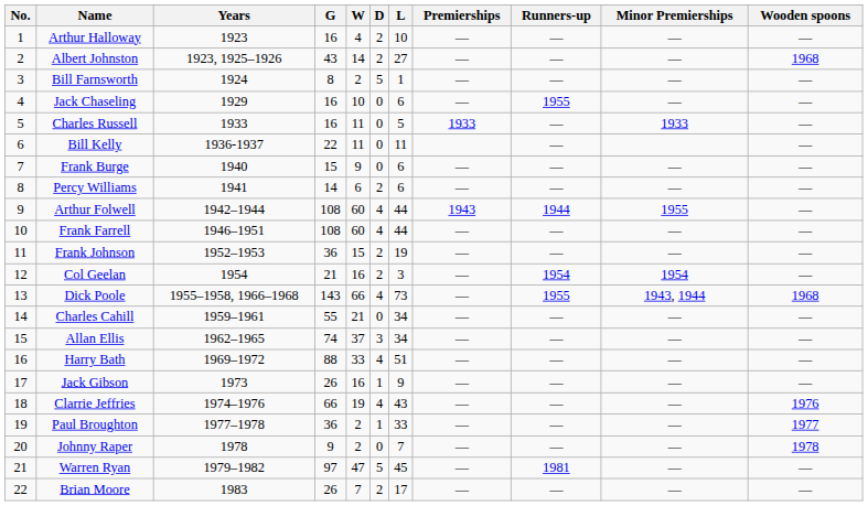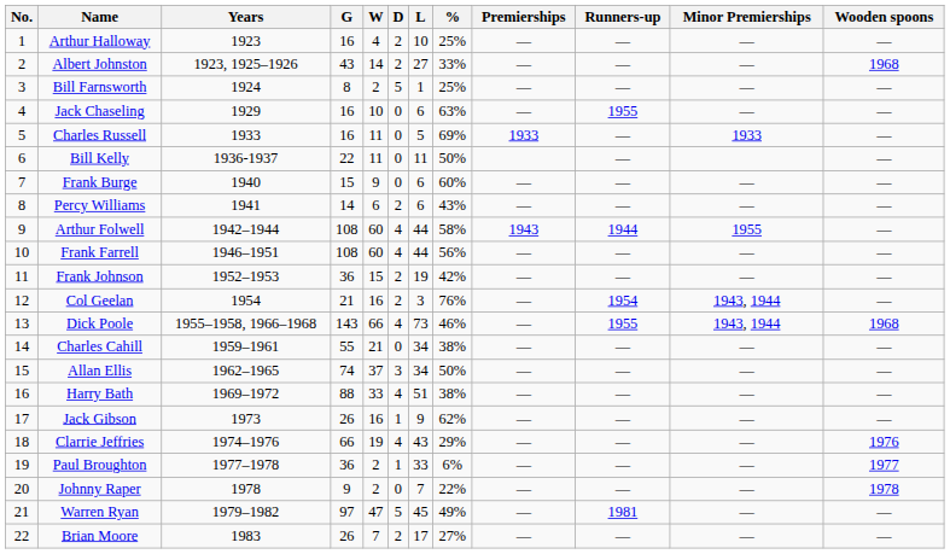+ column: % | 25% | 33% | 25% | 63% | 69% | 50% | 60% | 43% | 58% | 56% | 42% | 76% | 46% | 38% | 50% | 38% | 62% | 29% | 6% | 22% | 49% | 27%
Col Geelan | Minor Premierships: 1954 -> 1943, 1944
